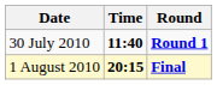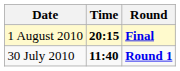rows swapped: 30 July 2010 <-> 1 August 2010
